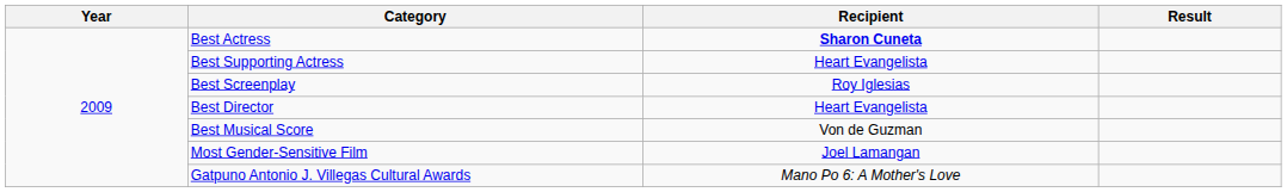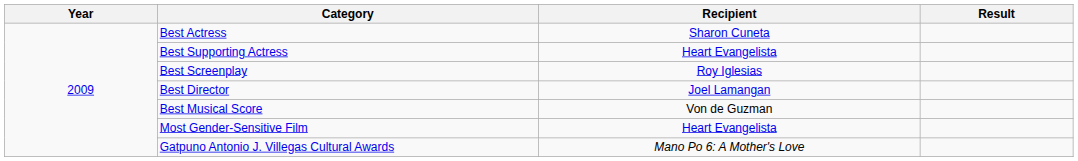Best Actress | Recipient: bold -> normal
Best Director | Recipient: Heart Evangelista -> Joel Lamangan
Most Gender-Sensitive Film | Recipient: Joel Lamangan -> Heart Evangelista
